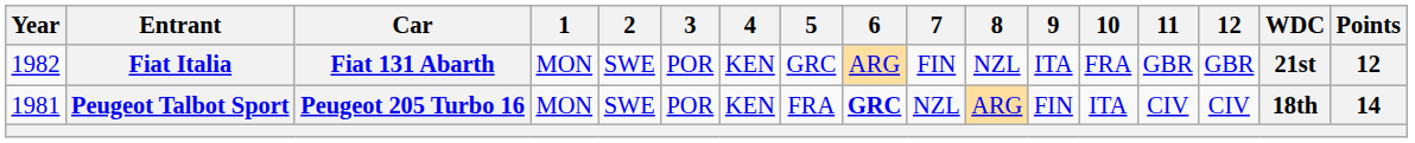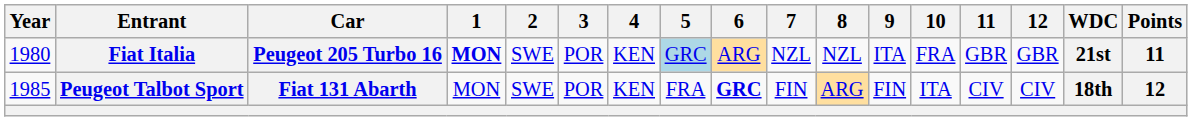Fiat Italia | Year: 1982 -> 1980
Fiat Italia | Car: Fiat 131 Abarth -> Peugeot 205 Turbo 16
Fiat Italia | 1: normal -> bold
Fiat Italia | 5: no background -> lightblue background
Fiat Italia | 7: FIN -> NZL
Fiat Italia | Points: 12 -> 11
Peugeot Talbot Sport | Year: 1981 -> 1985
Peugeot Talbot Sport | Car: Peugeot 205 Turbo 16 -> Fiat 131 Abarth
Peugeot Talbot Sport | 7: NZL -> FIN
Peugeot Talbot Sport | Points: 14 -> 12
